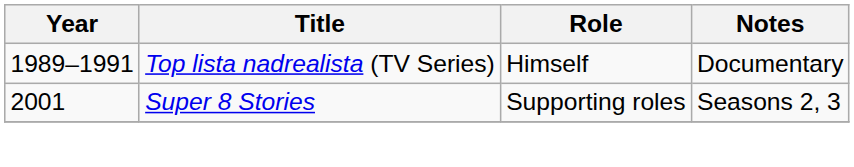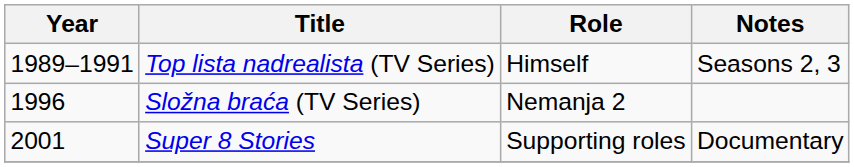Top lista nadrealista (TV Series) | Notes: Documentary -> Seasons 2, 3
+ row: 1996 | Složna braća (TV Series) | Nemanja 2
Super 8 Stories | Notes: Seasons 2, 3 -> Documentary
